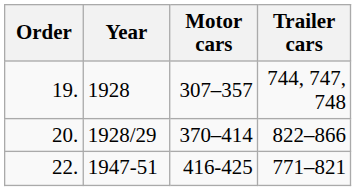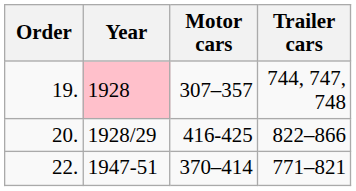19. | Year: no background -> pink background
20. | Motor cars: 370–414 -> 416-425
22. | Motor cars: 416-425 -> 370–414
